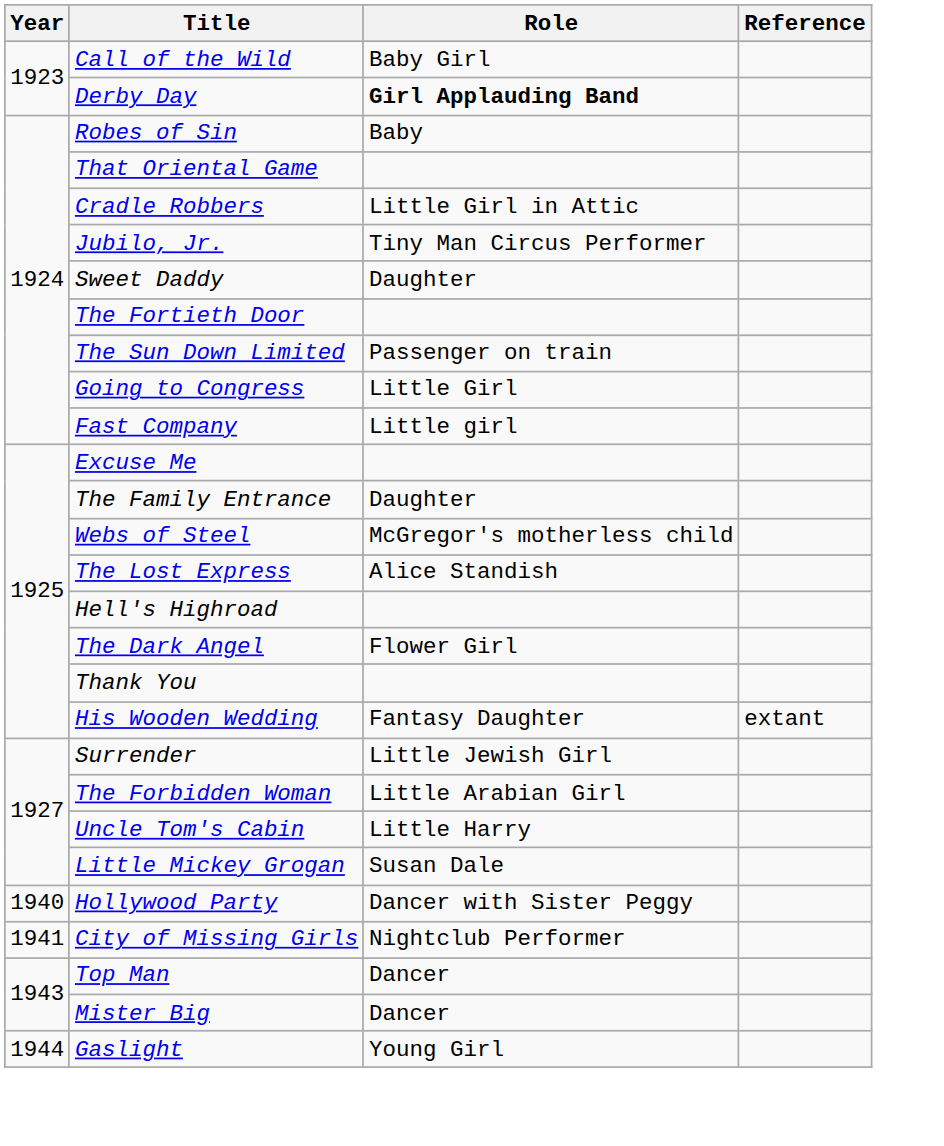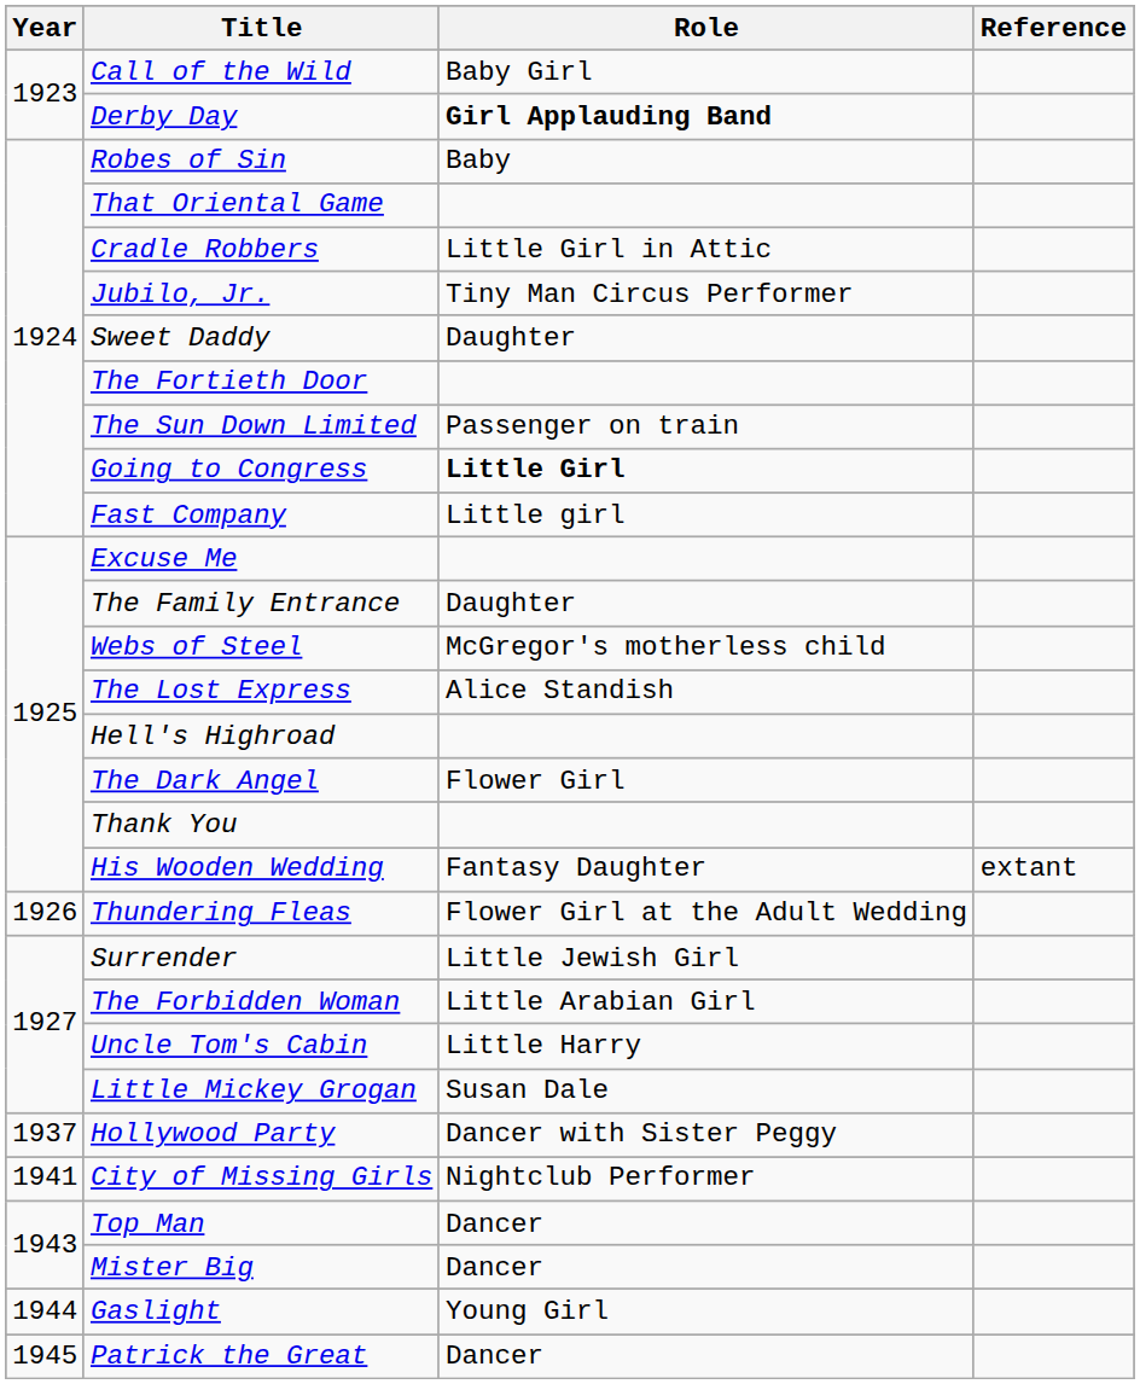Going to Congress | Role: normal -> bold
+ row: 1926 | Thundering Fleas | Flower Girl at the Adult Wedding
Hollywood Party | Year: 1940 -> 1937
+ row: 1945 | Patrick the Great | Dancer
